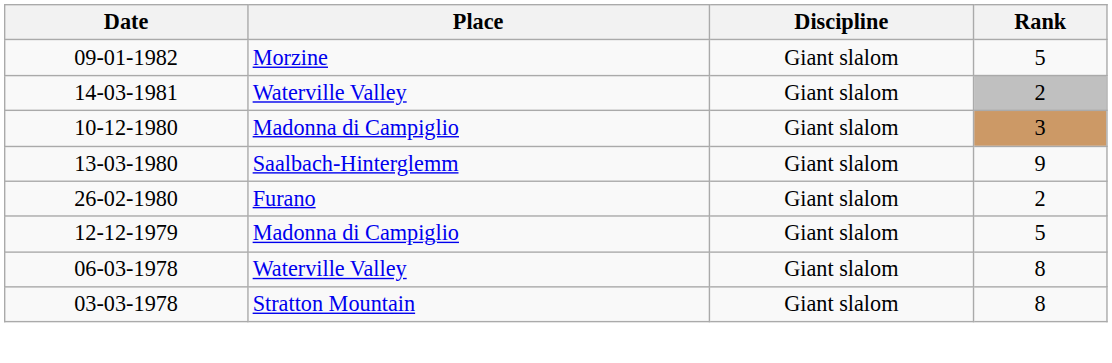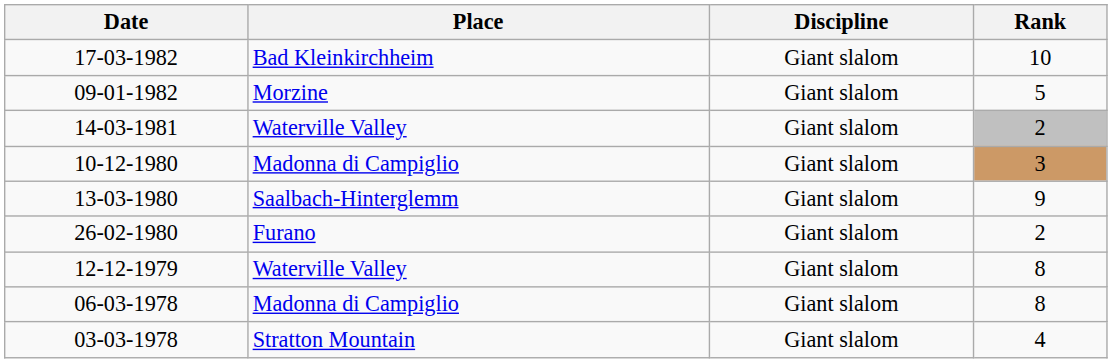+ row: 17-03-1982 | Bad Kleinkirchheim | Giant slalom | 10
12-12-1979 | Place: Madonna di Campiglio -> Waterville Valley
12-12-1979 | Rank: 5 -> 8
06-03-1978 | Place: Waterville Valley -> Madonna di Campiglio
03-03-1978 | Rank: 8 -> 4
